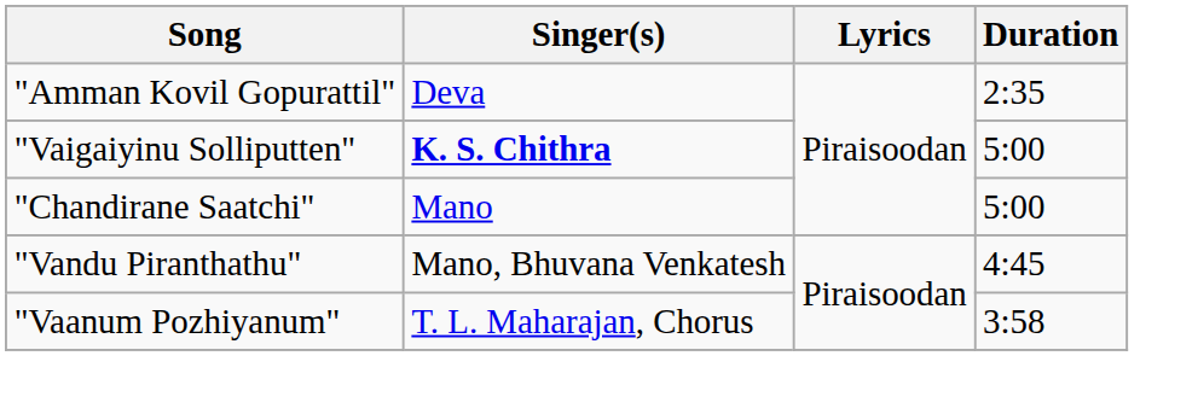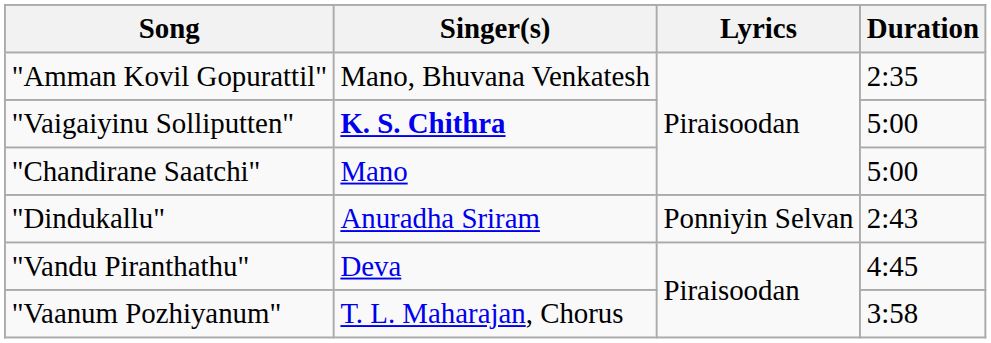"Amman Kovil Gopurattil" | Singer(s): Deva -> Mano, Bhuvana Venkatesh
+ row: "Dindukallu" | Anuradha Sriram | Ponniyin Selvan | 2:43
"Vandu Piranthathu" | Singer(s): Mano, Bhuvana Venkatesh -> Deva
